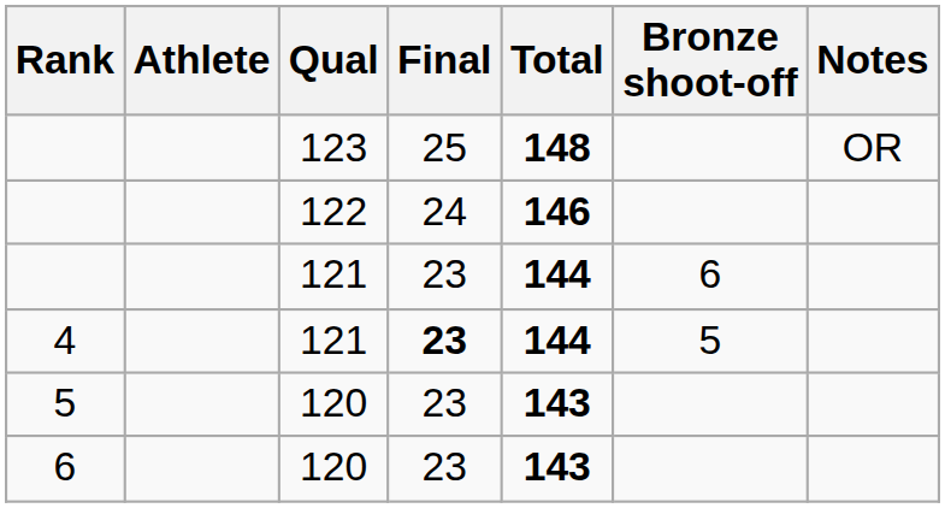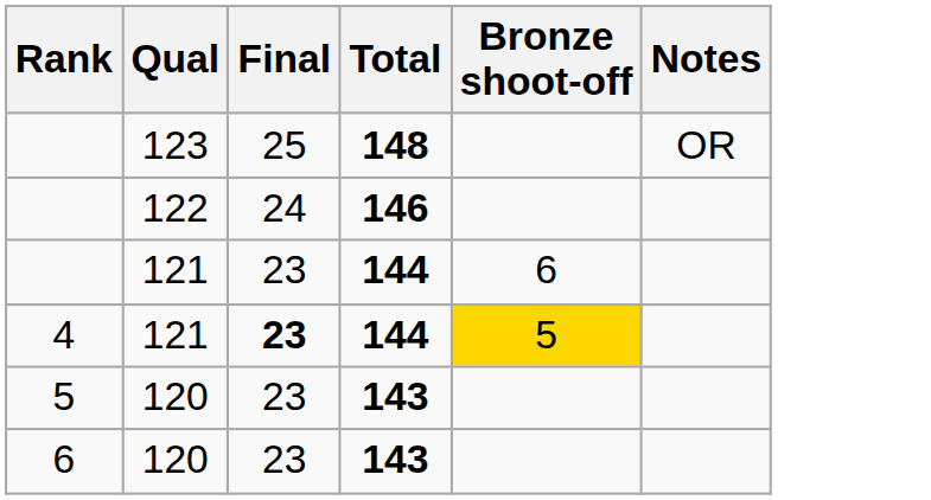- column: Athlete
4 | Bronze shoot-off: no background -> gold background
